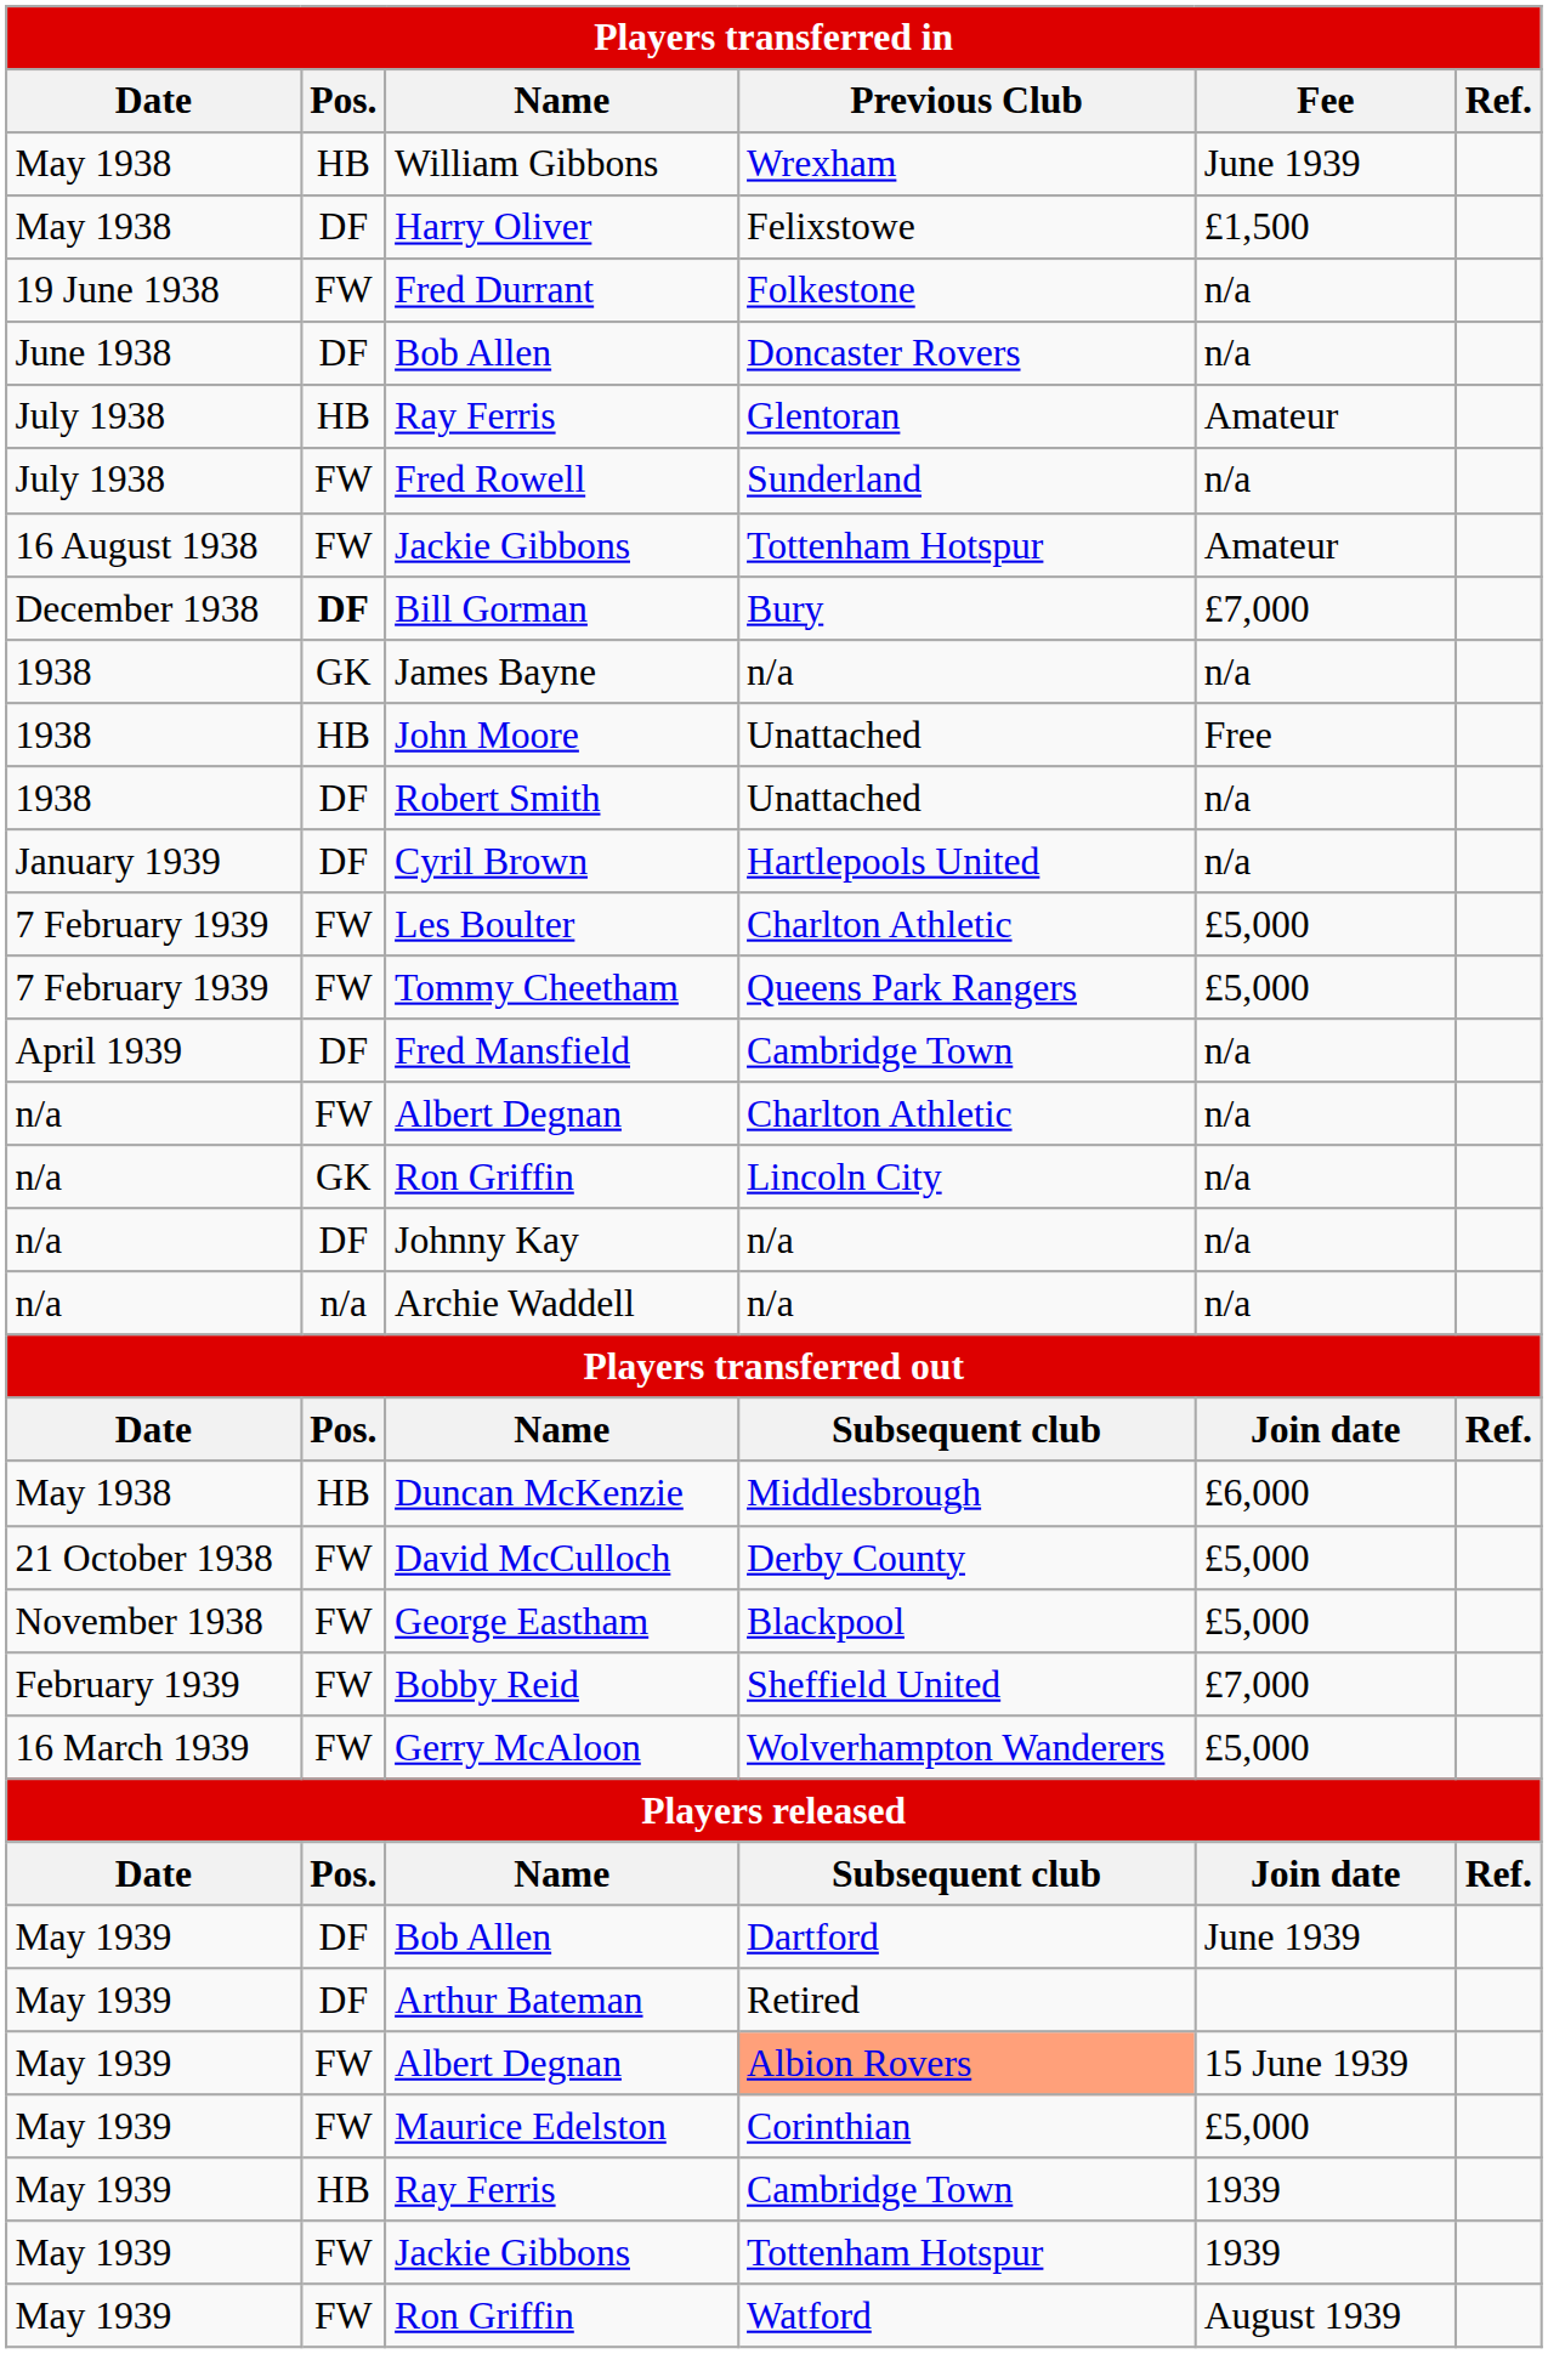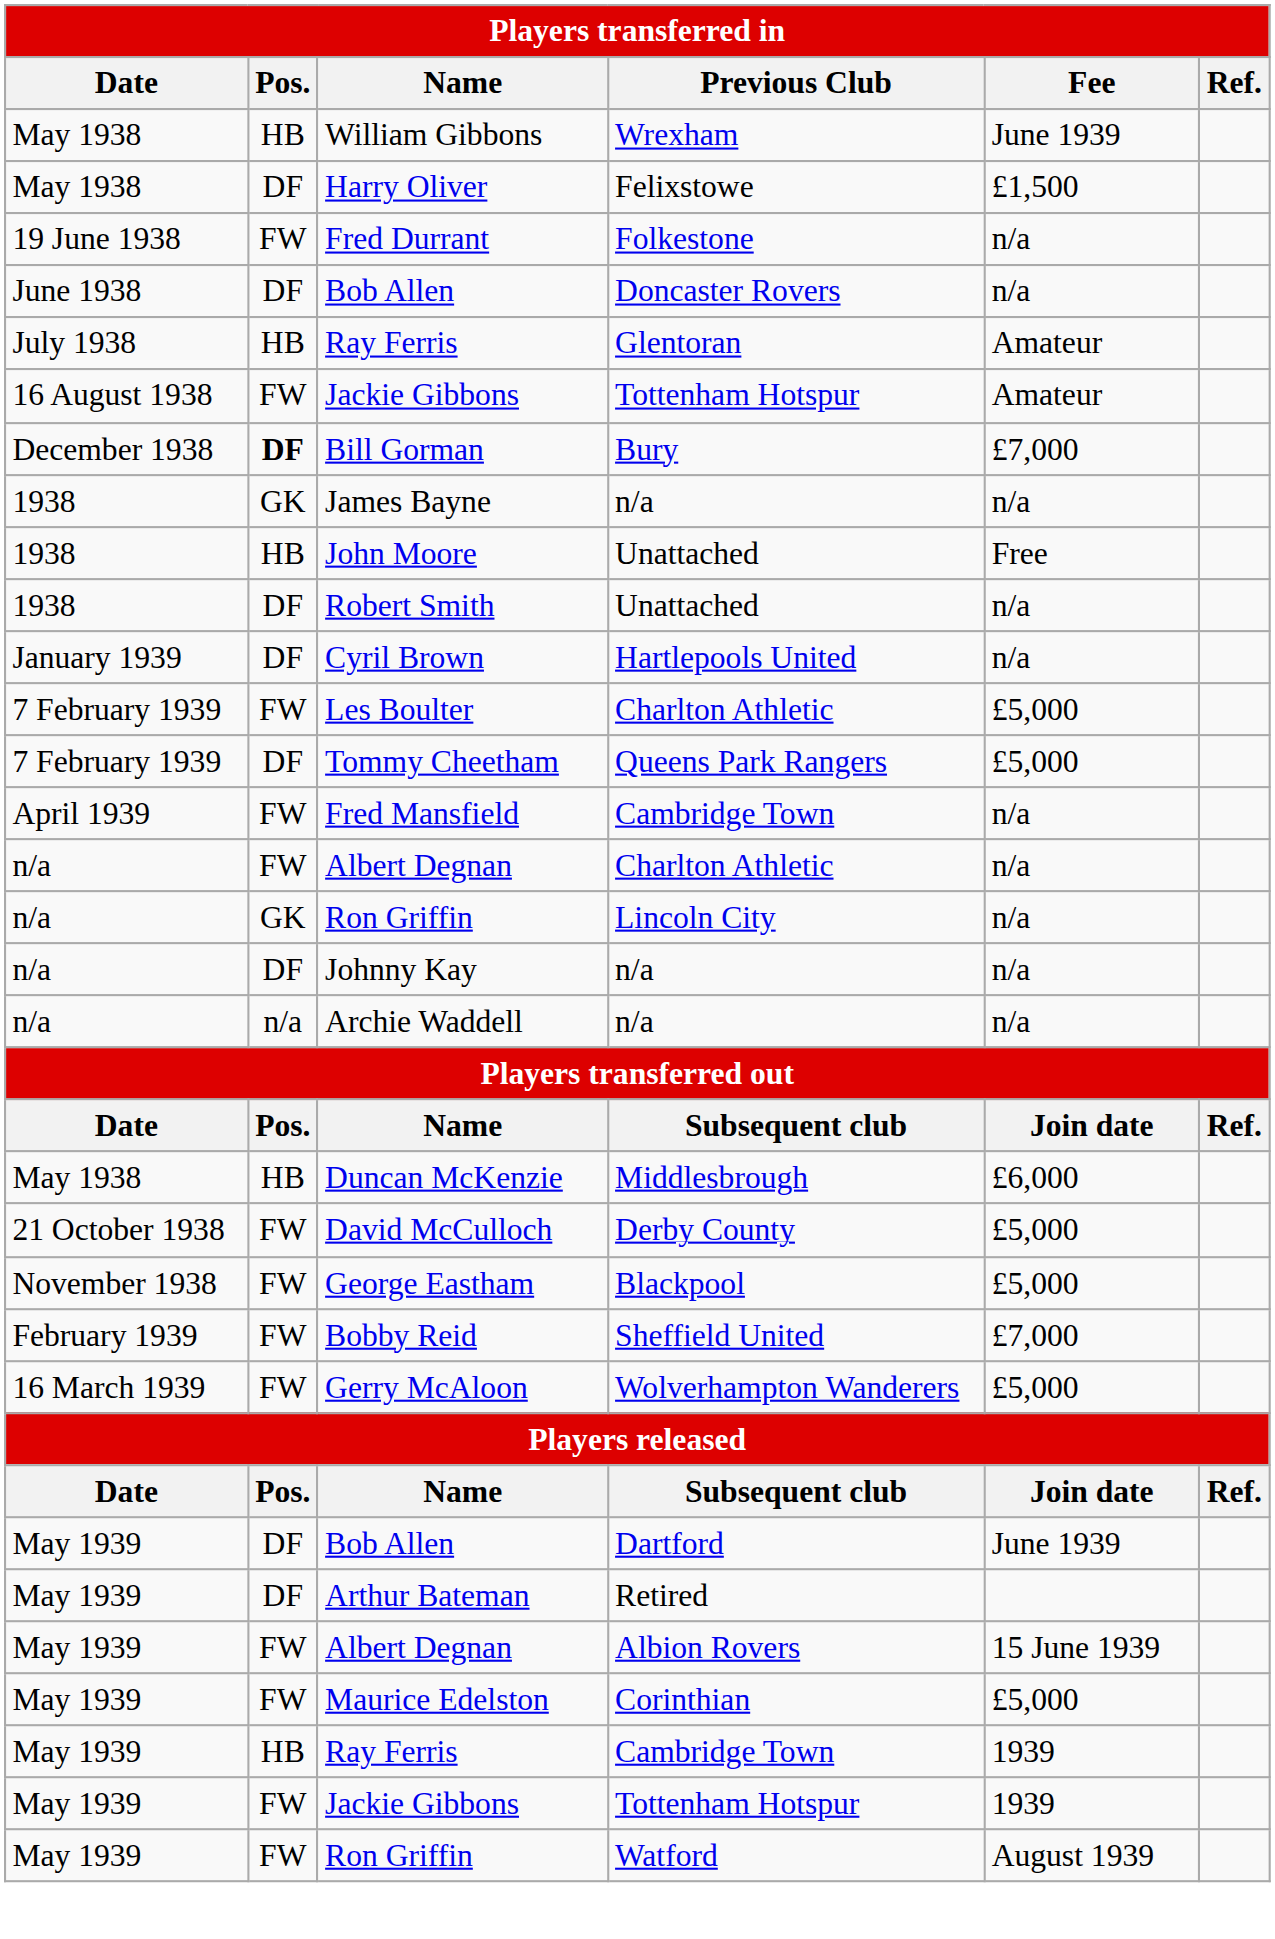- row: July 1938 | FW | Fred Rowell | Sunderland | n/a
Tommy Cheetham | Pos.: FW -> DF
Fred Mansfield | Pos.: DF -> FW
May 1939 / Albert Degnan | Previous Club: lightsalmon background -> no background
